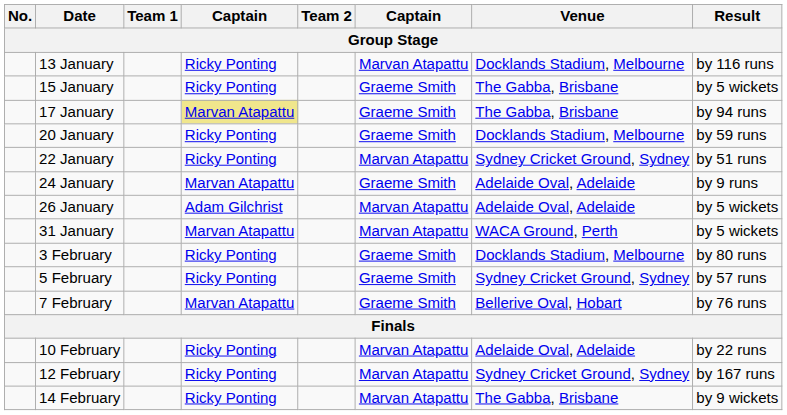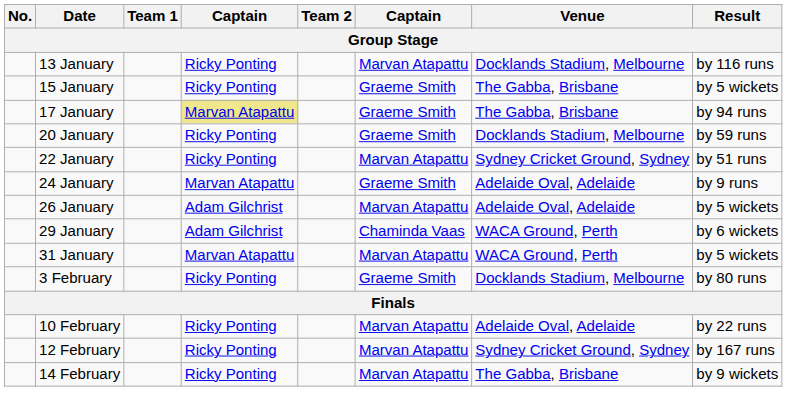+ row: 29 January | Adam Gilchrist | Chaminda Vaas | WACA Ground, Perth | by 6 wickets
- row: 5 February | Ricky Ponting | Graeme Smith | Sydney Cricket Ground, Sydney | by 57 runs
- row: 7 February | Marvan Atapattu | Graeme Smith | Bellerive Oval, Hobart | by 76 runs
